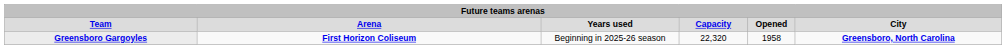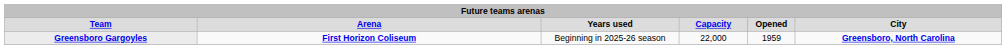Greensboro Gargoyles | column 4: 22,320 -> 22,000
Greensboro Gargoyles | column 5: 1958 -> 1959
